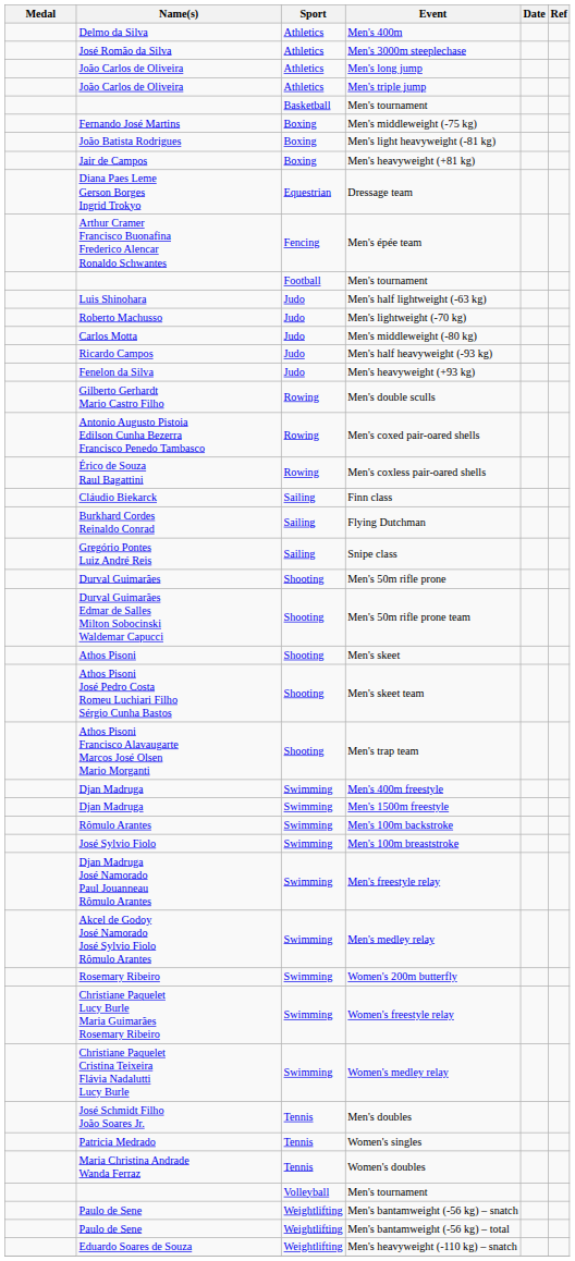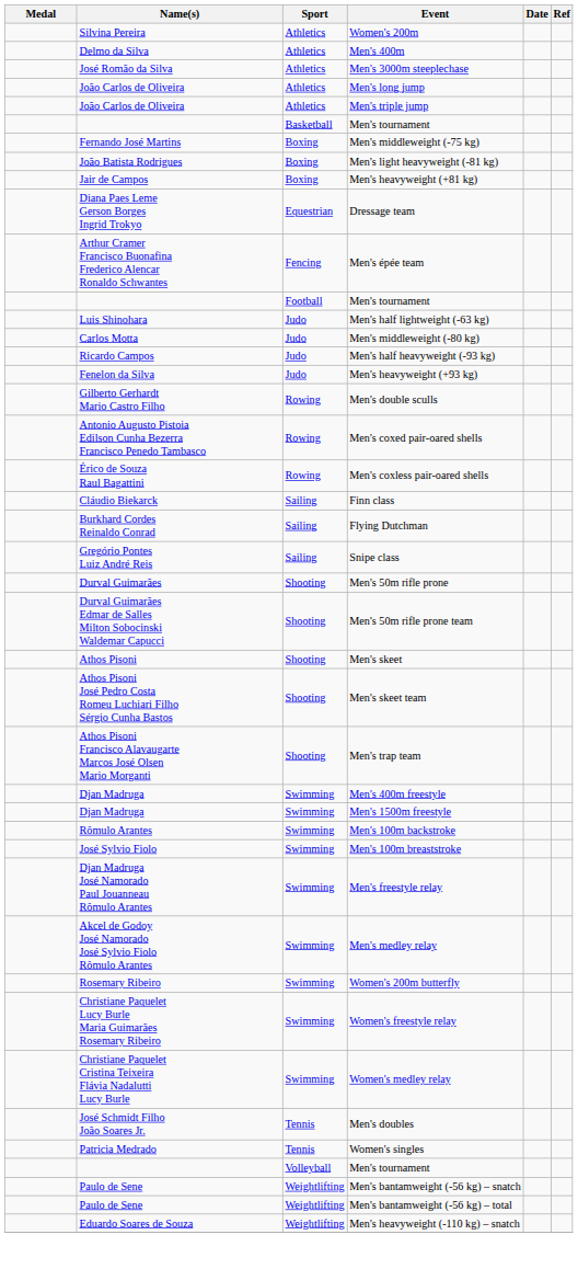+ row: Silvina Pereira | Athletics | Women's 200m
- row: Roberto Machusso | Judo | Men's lightweight (-70 kg)
- row: Maria Christina Andrade Wanda Ferraz | Tennis | Women's doubles
